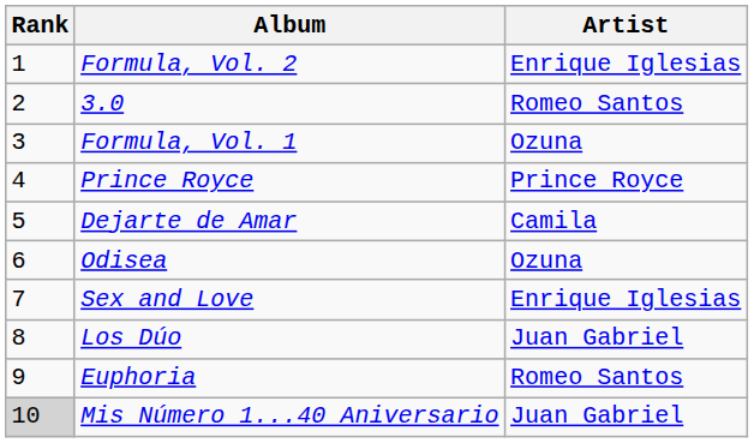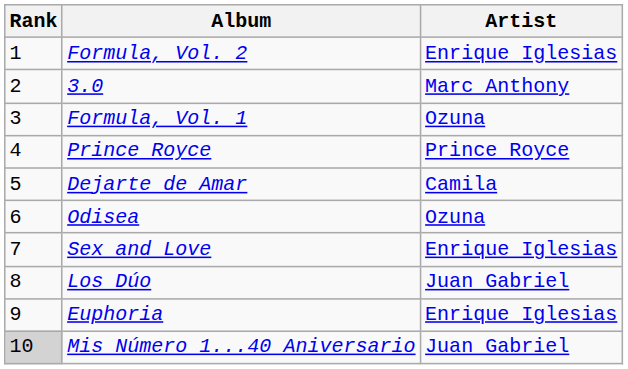3.0 | Artist: Romeo Santos -> Marc Anthony
Euphoria | Artist: Romeo Santos -> Enrique Iglesias
